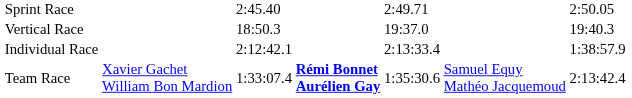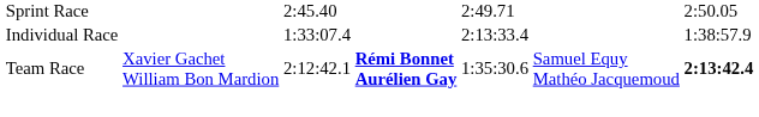- row: Vertical Race | 18:50.3 | 19:37.0 | 19:40.3
Individual Race | column 3: 2:12:42.1 -> 1:33:07.4
Team Race | column 3: 1:33:07.4 -> 2:12:42.1
Team Race | column 7: normal -> bold
